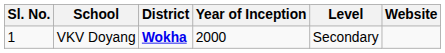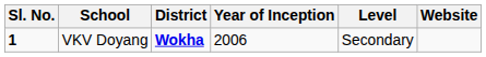VKV Doyang | Sl. No.: normal -> bold
VKV Doyang | Year of Inception: 2000 -> 2006
